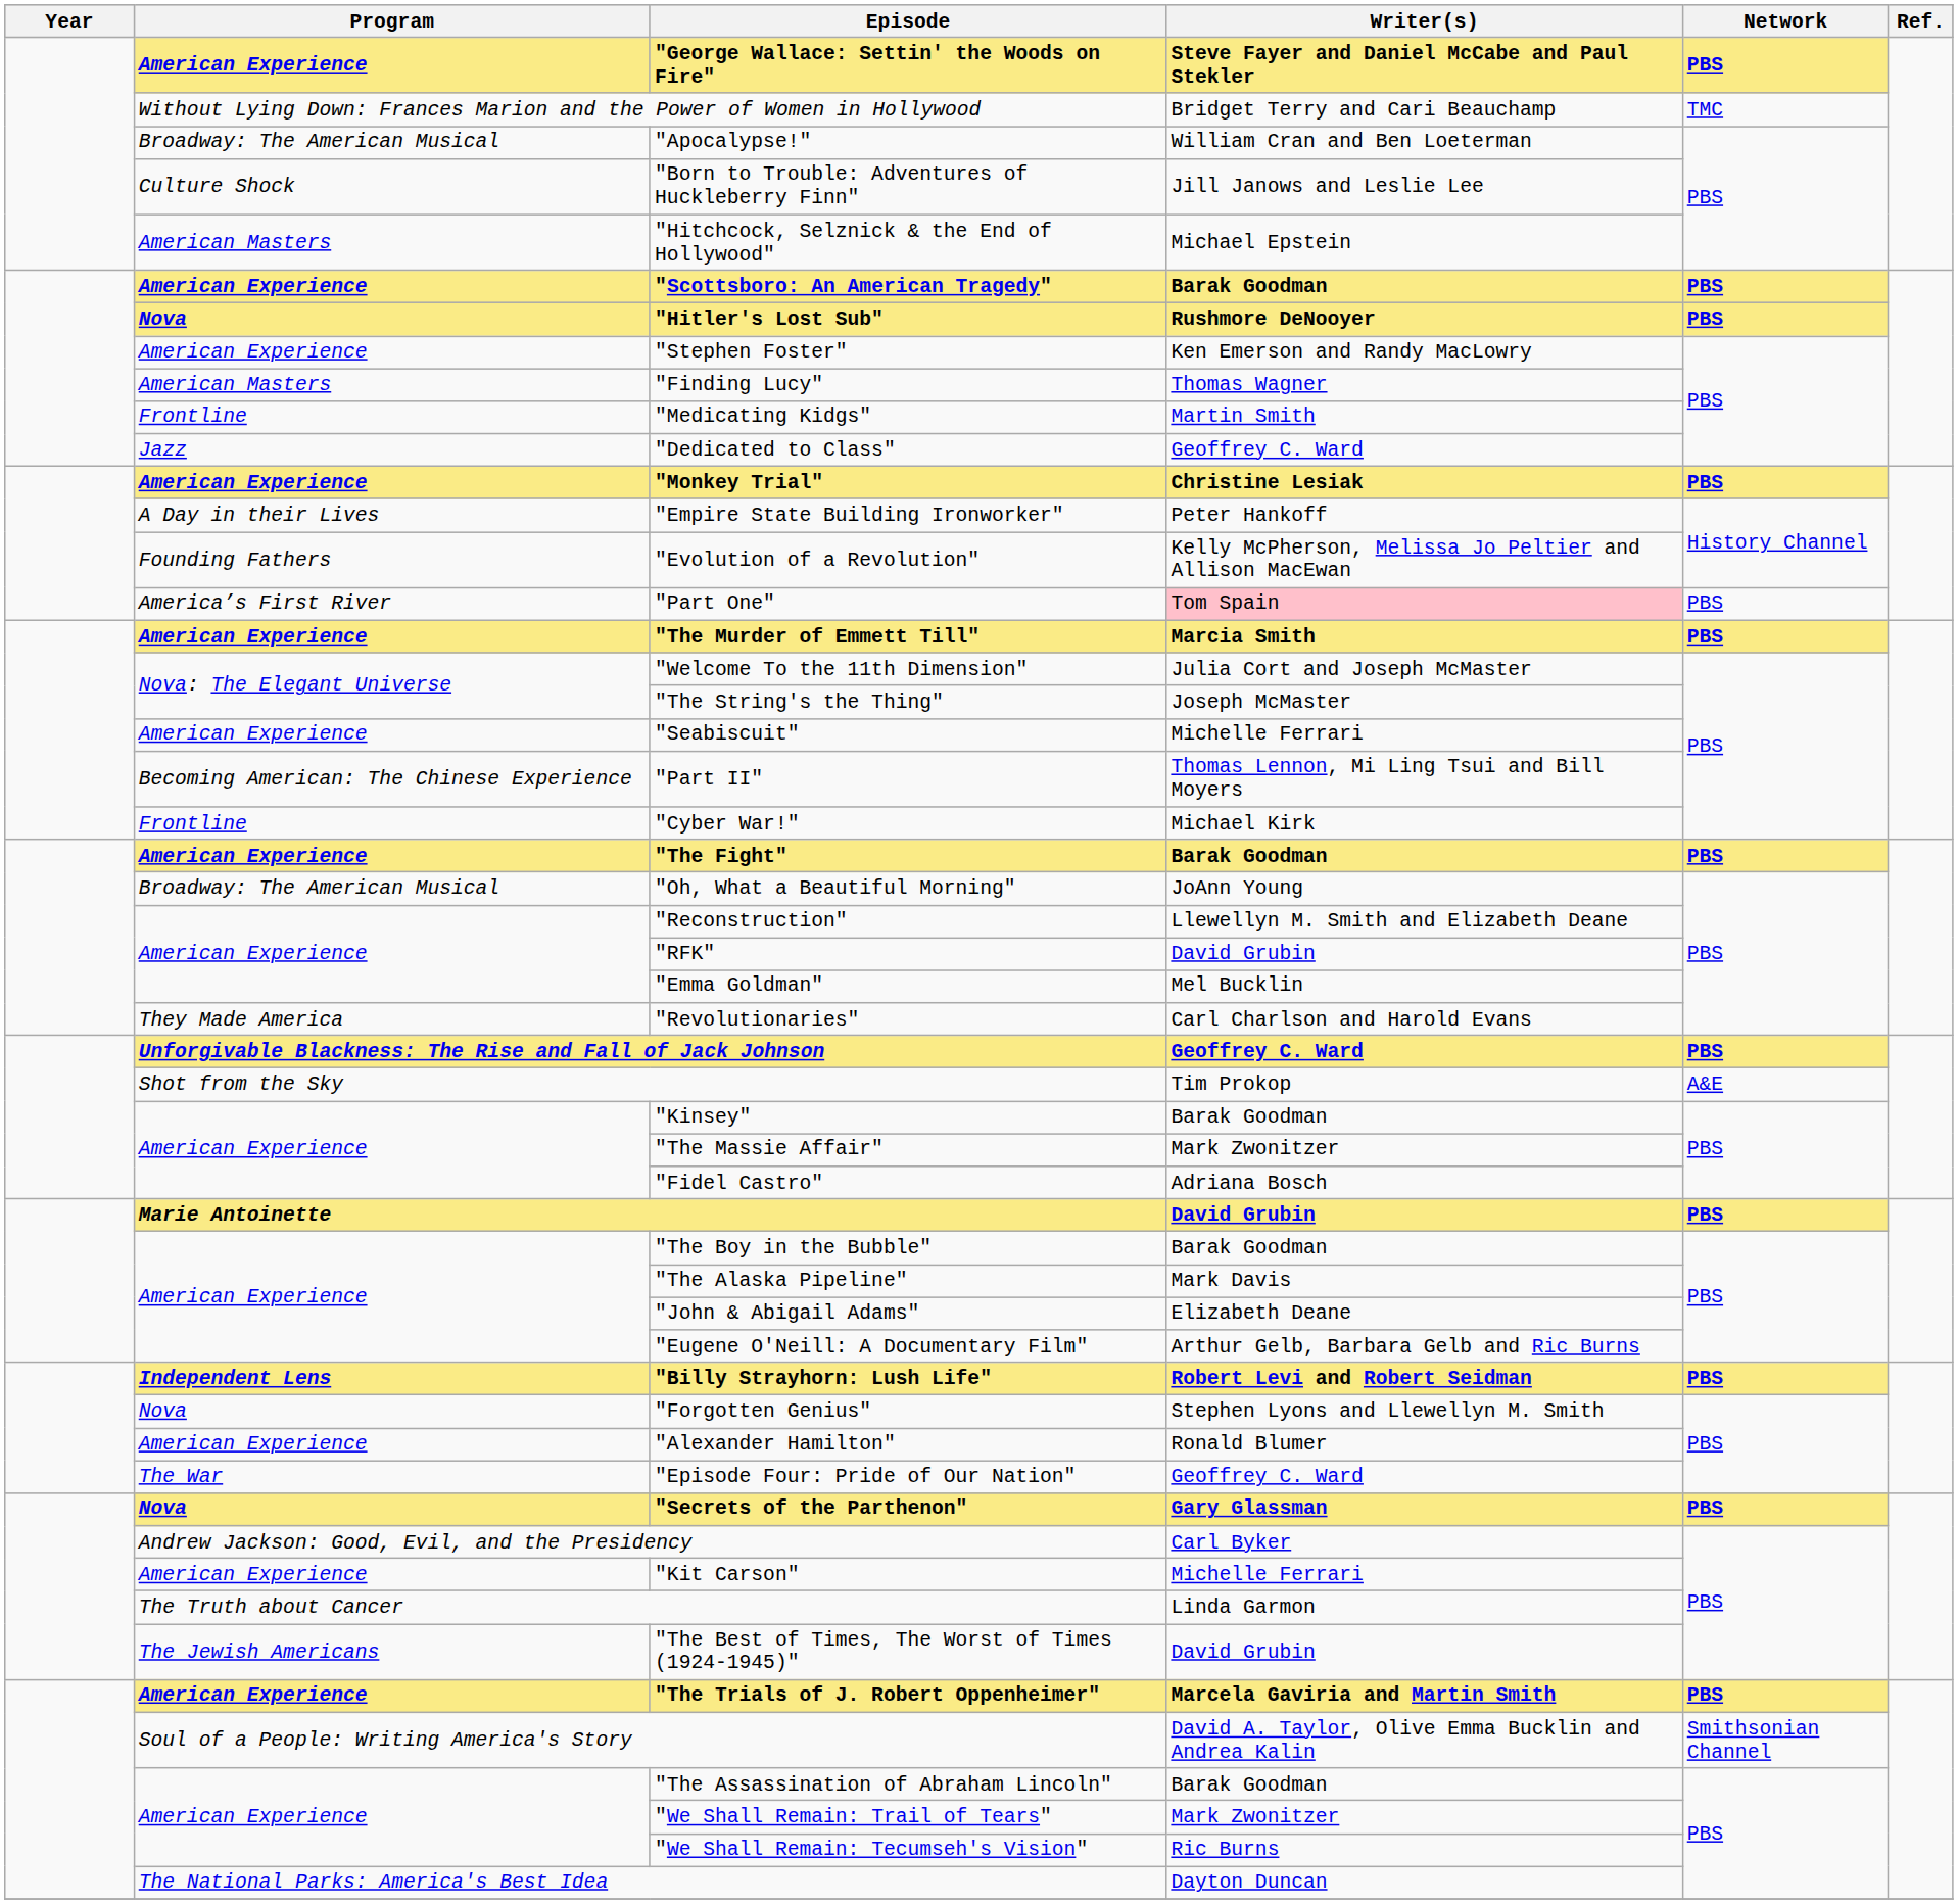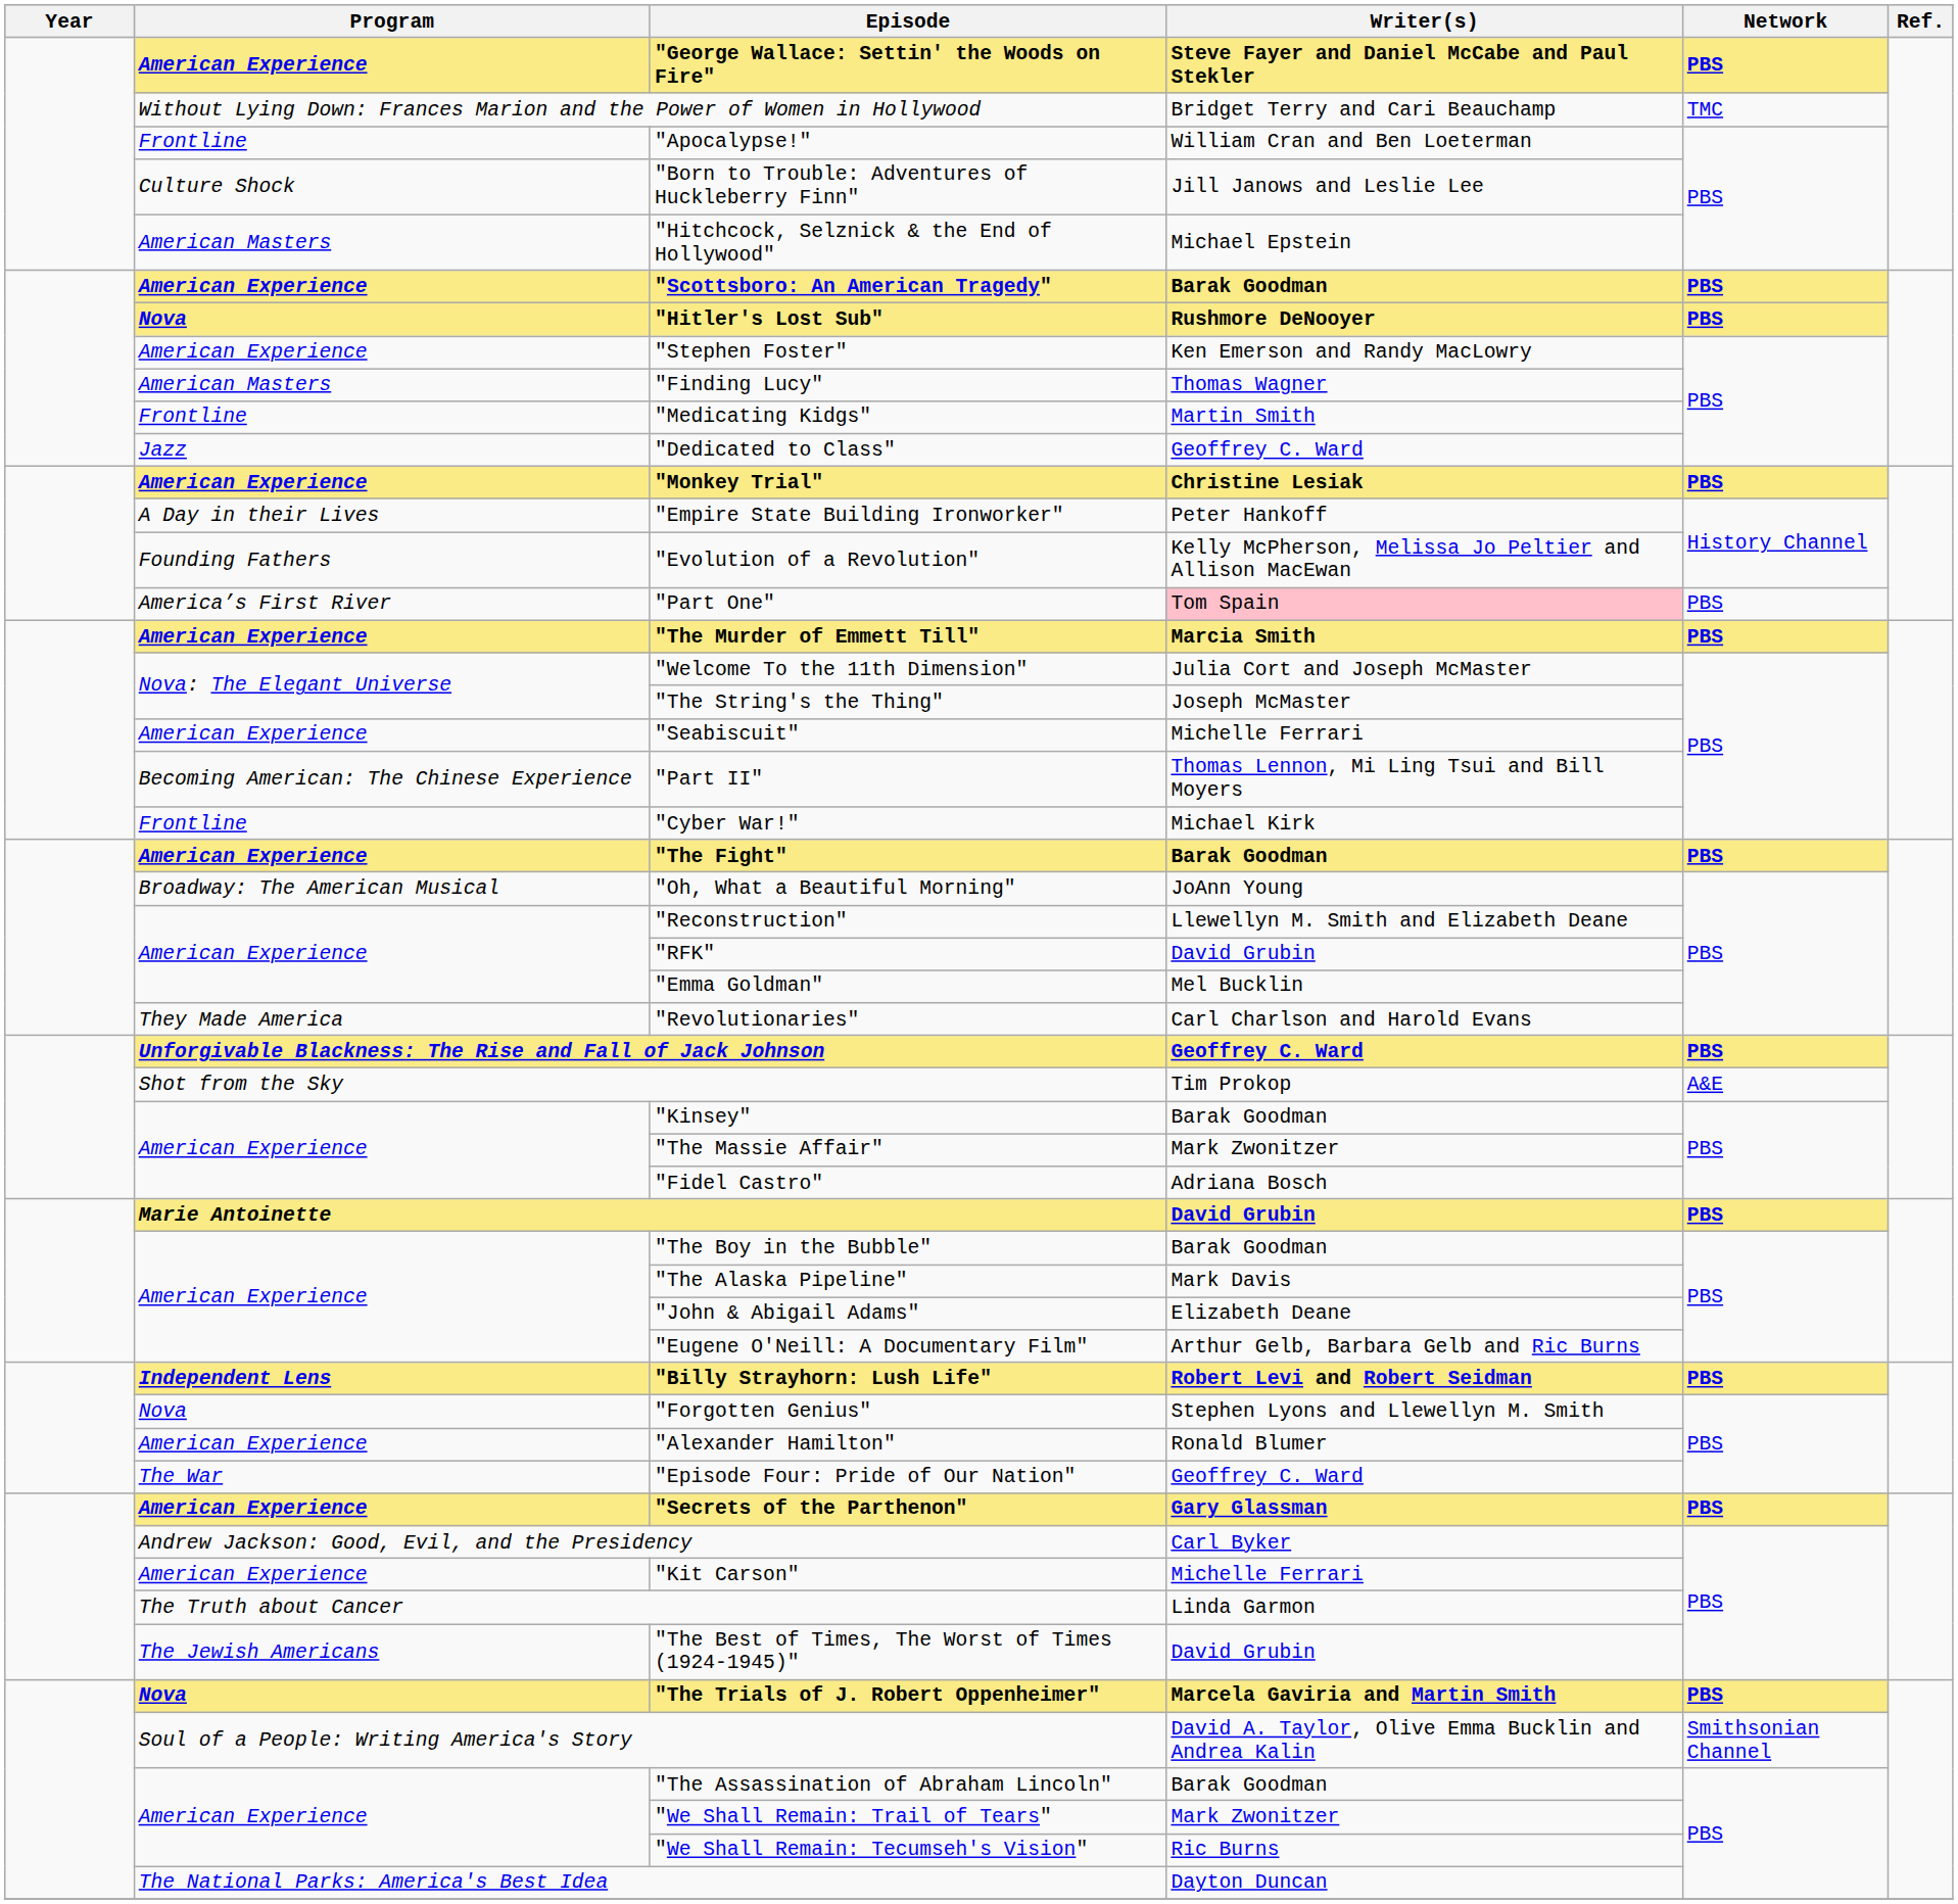"Apocalypse!" | Program: Broadway: The American Musical -> Frontline
"Secrets of the Parthenon" | Program: Nova -> American Experience
"The Trials of J. Robert Oppenheimer" | Program: American Experience -> Nova
